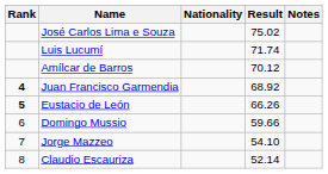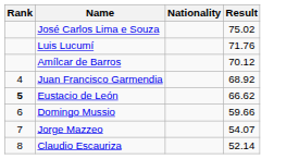- column: Notes
Luis Lucumí | Result: 71.74 -> 71.76
Juan Francisco Garmendia | Rank: bold -> normal
Eustacio de León | Result: 66.26 -> 66.62
Jorge Mazzeo | Result: 54.10 -> 54.07
